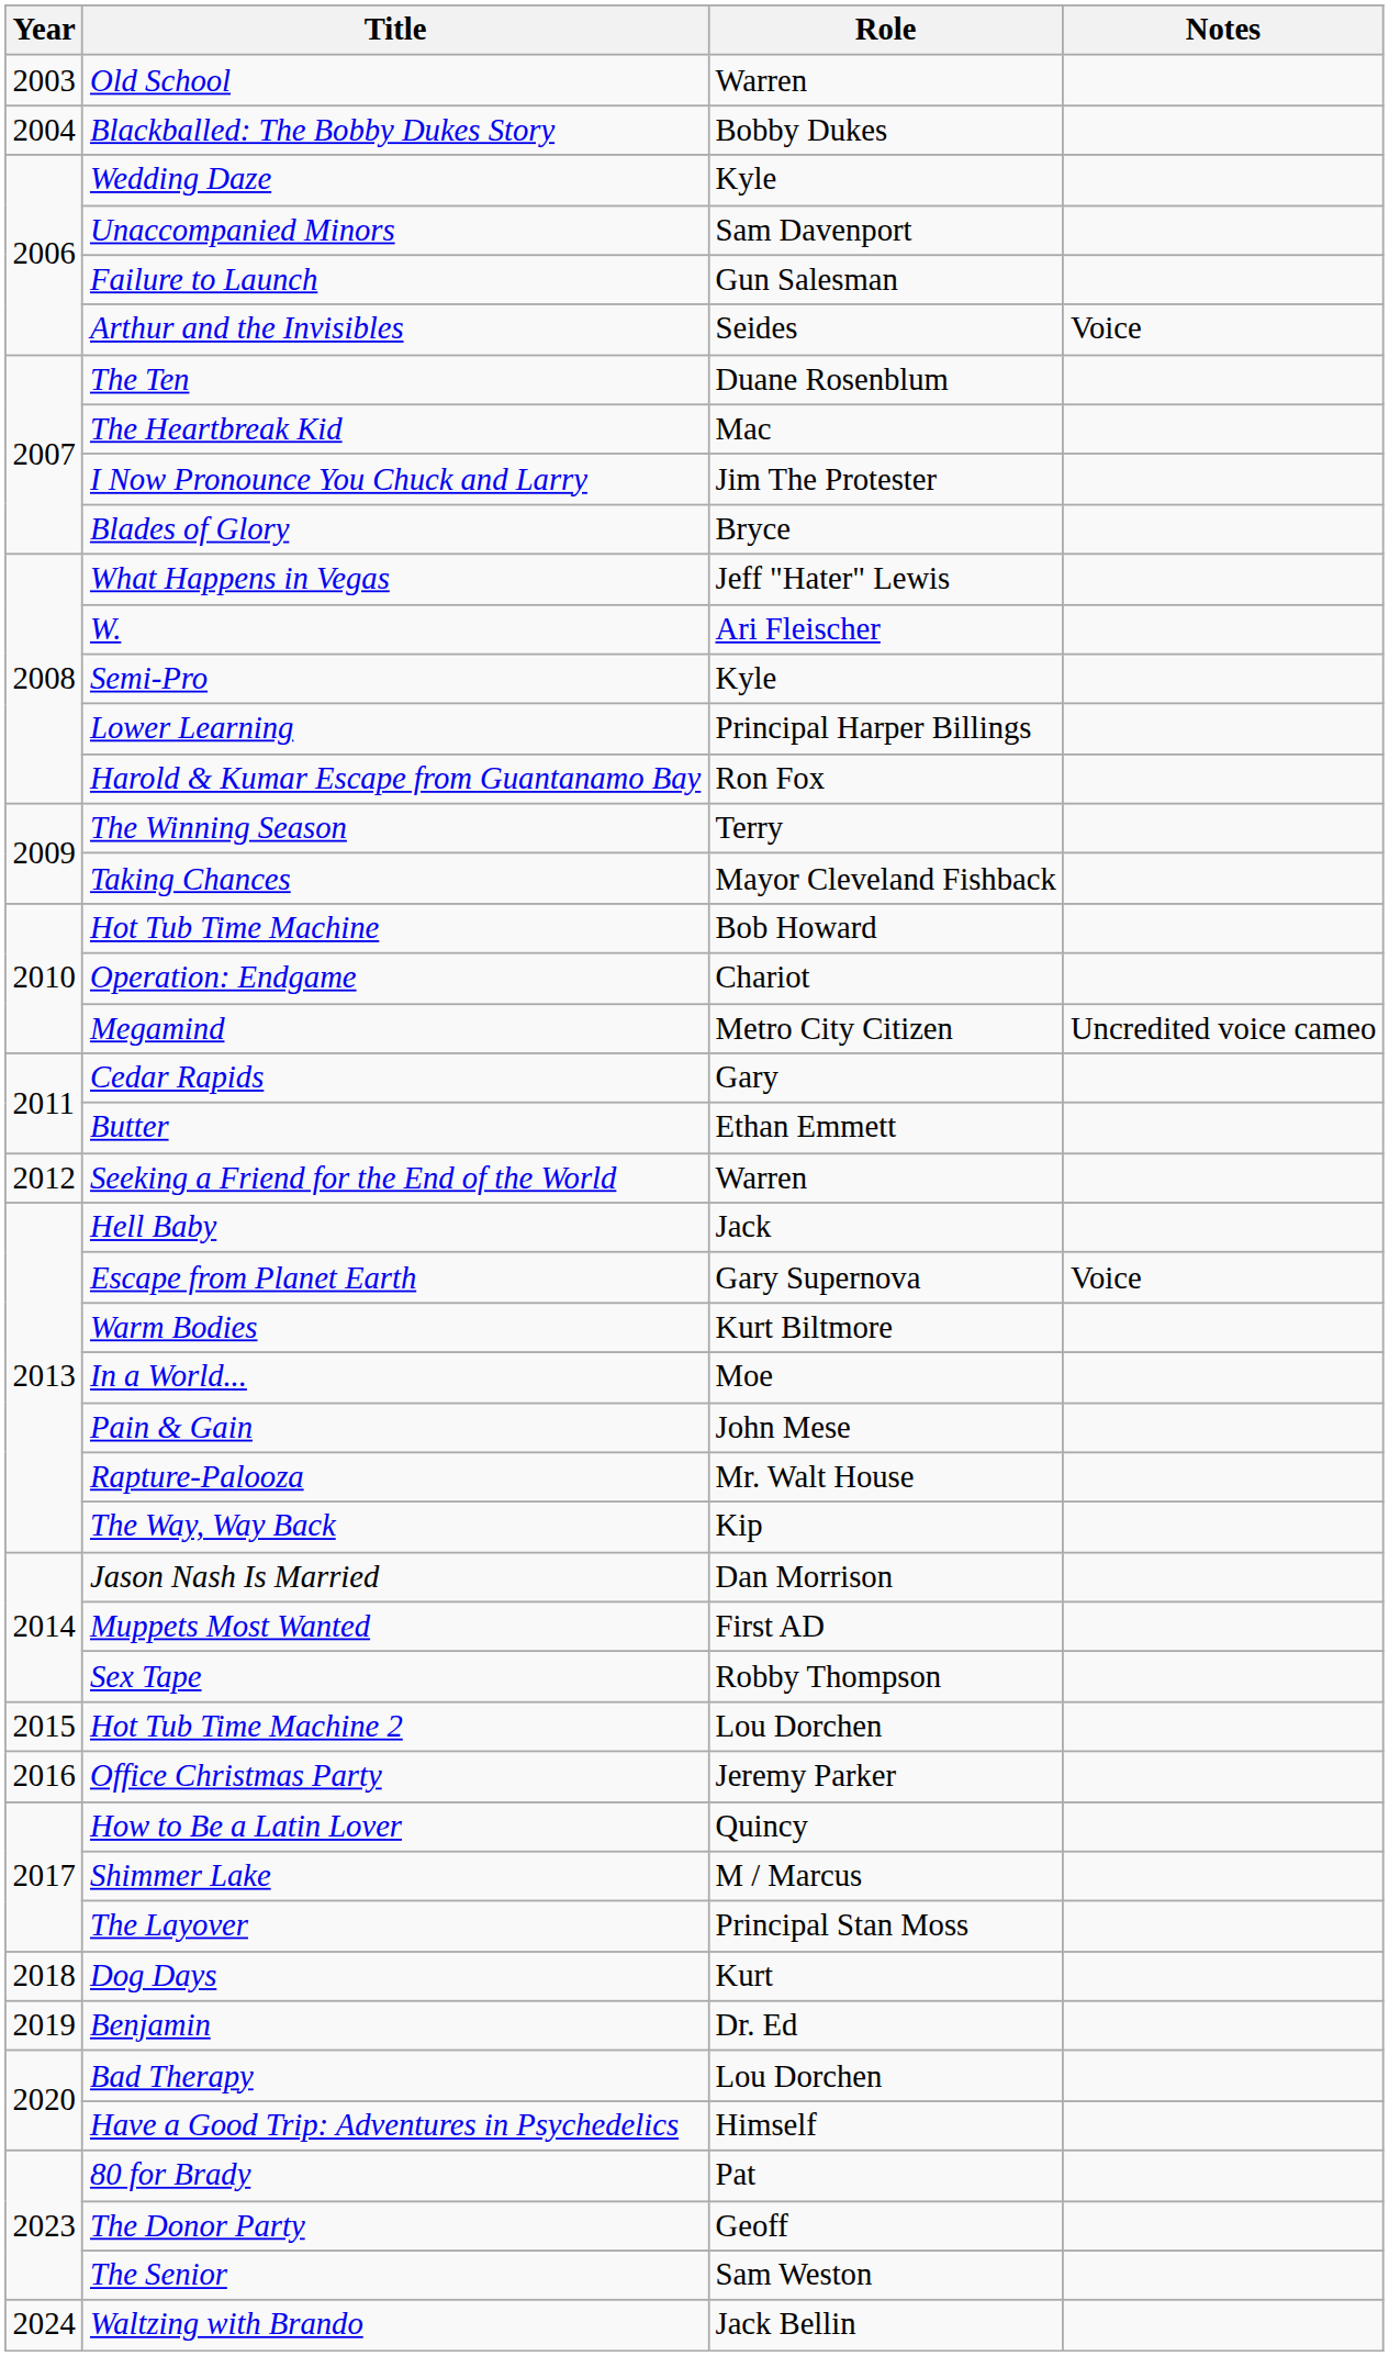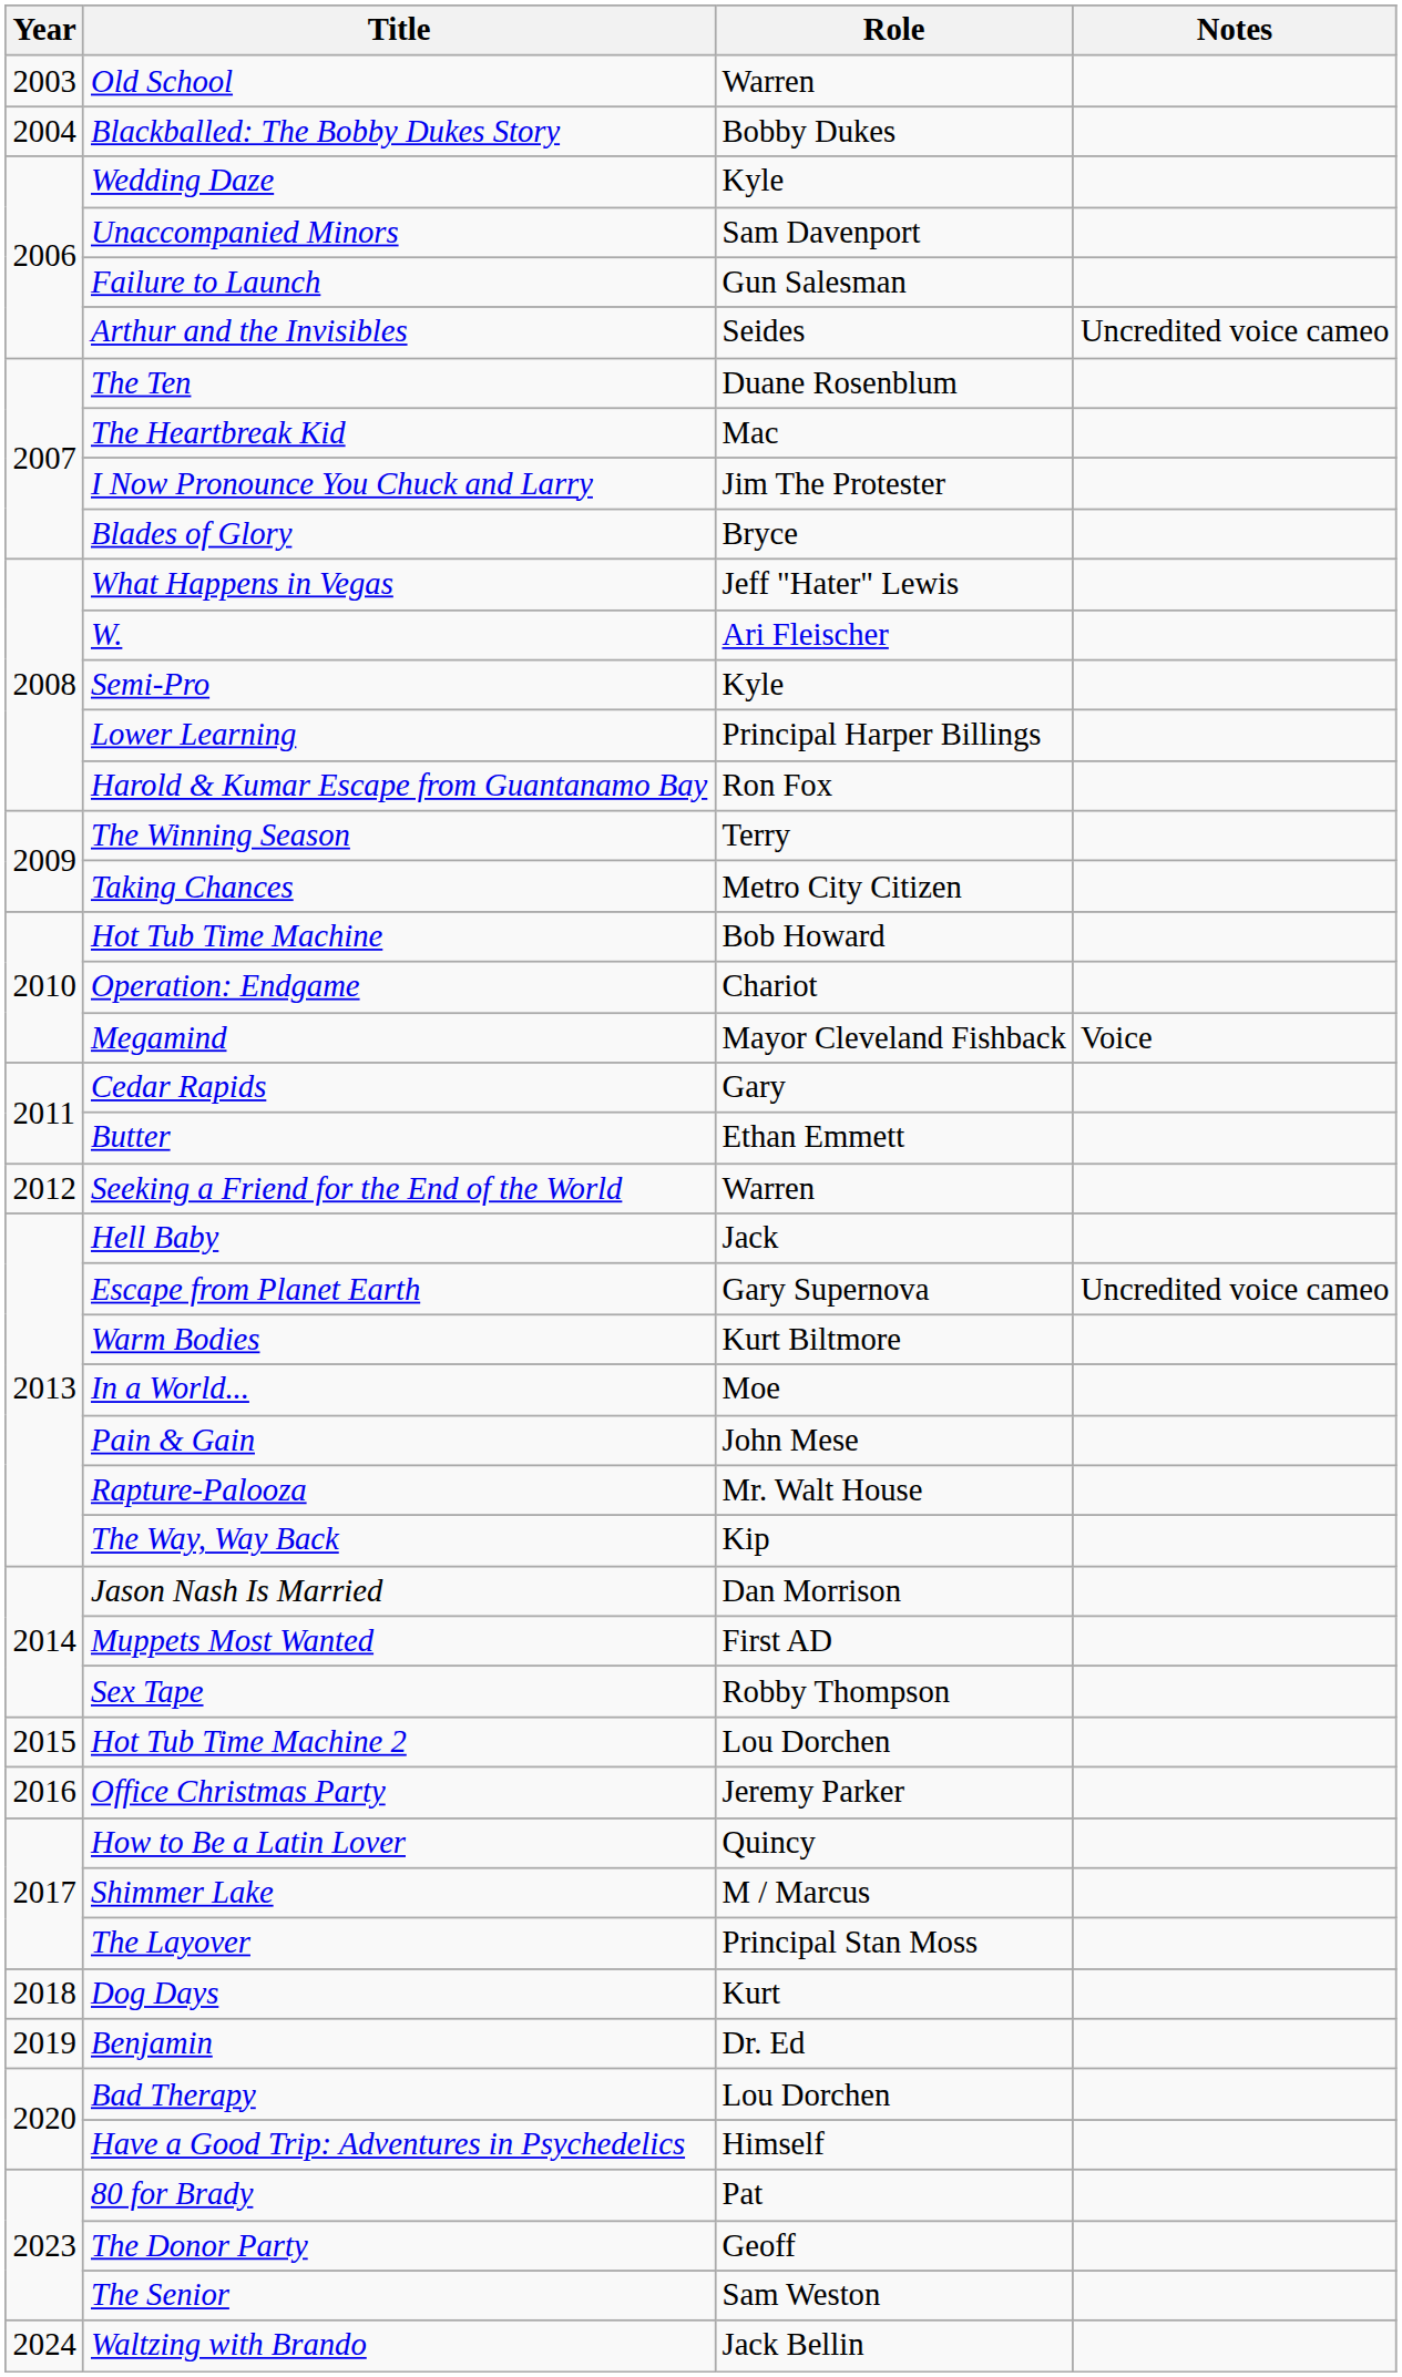Arthur and the Invisibles | Notes: Voice -> Uncredited voice cameo
Taking Chances | Role: Mayor Cleveland Fishback -> Metro City Citizen
Megamind | Role: Metro City Citizen -> Mayor Cleveland Fishback
Megamind | Notes: Uncredited voice cameo -> Voice
Escape from Planet Earth | Notes: Voice -> Uncredited voice cameo
